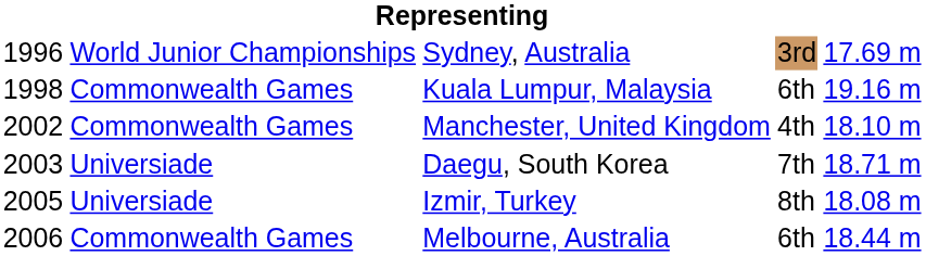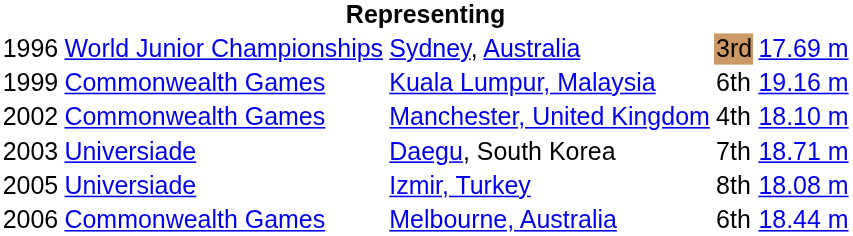Kuala Lumpur, Malaysia | column 1: 1998 -> 1999
